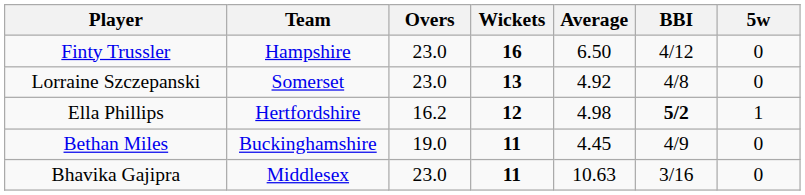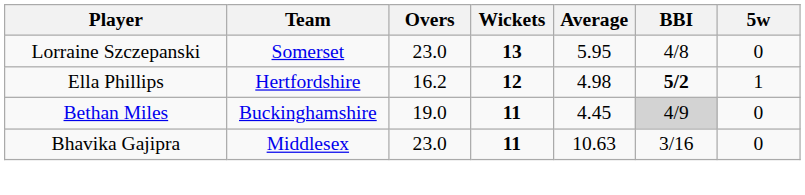- row: Finty Trussler | Hampshire | 23.0 | 16 | 6.50 | 4/12 | 0
Lorraine Szczepanski | Average: 4.92 -> 5.95
Bethan Miles | BBI: no background -> lightgrey background
